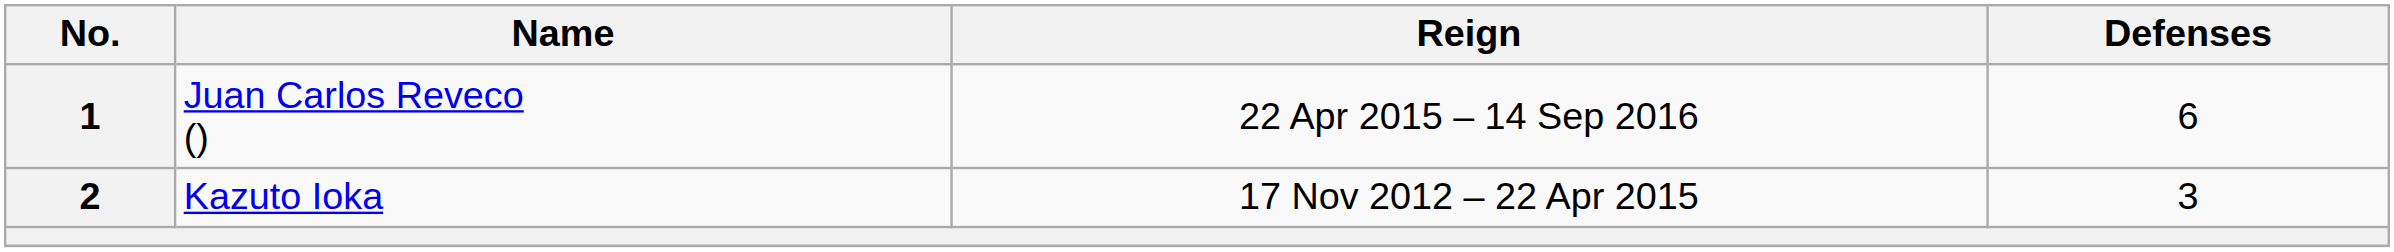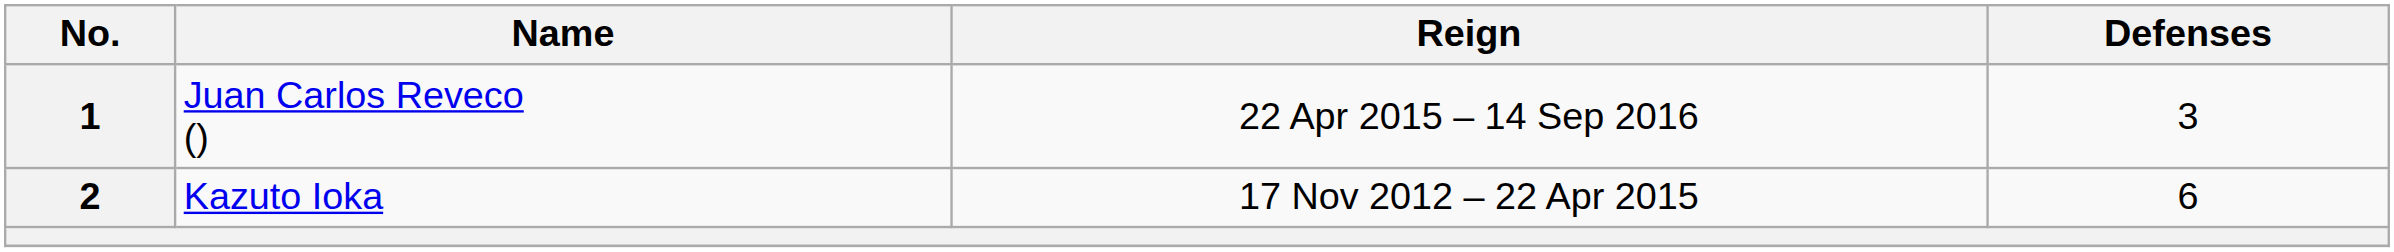1 | Defenses: 6 -> 3
2 | Defenses: 3 -> 6
